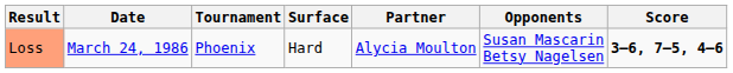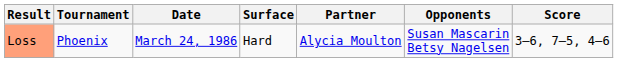columns swapped: Date <-> Tournament
Loss | Score: bold -> normal
